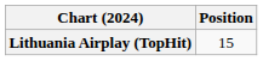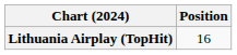Lithuania Airplay (TopHit) | Position: 15 -> 16
